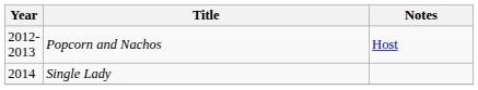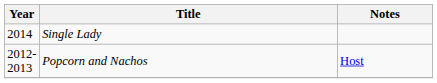rows swapped: Popcorn and Nachos <-> Single Lady
